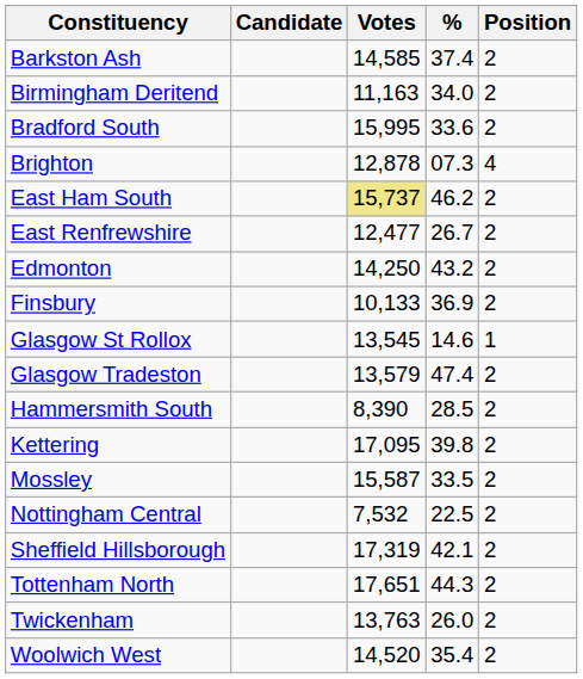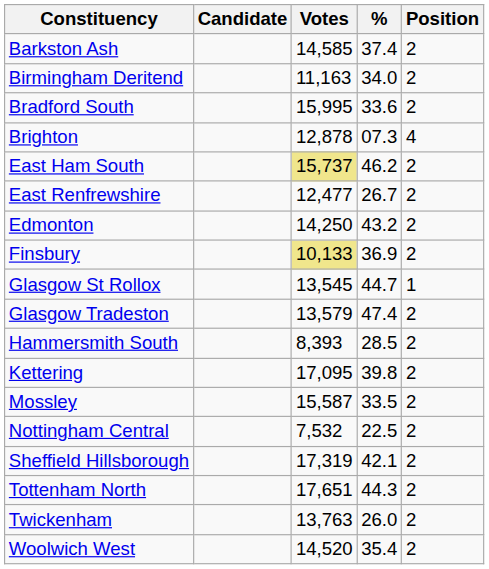Finsbury | Votes: no background -> khaki background
Glasgow St Rollox | %: 14.6 -> 44.7
Hammersmith South | Votes: 8,390 -> 8,393
